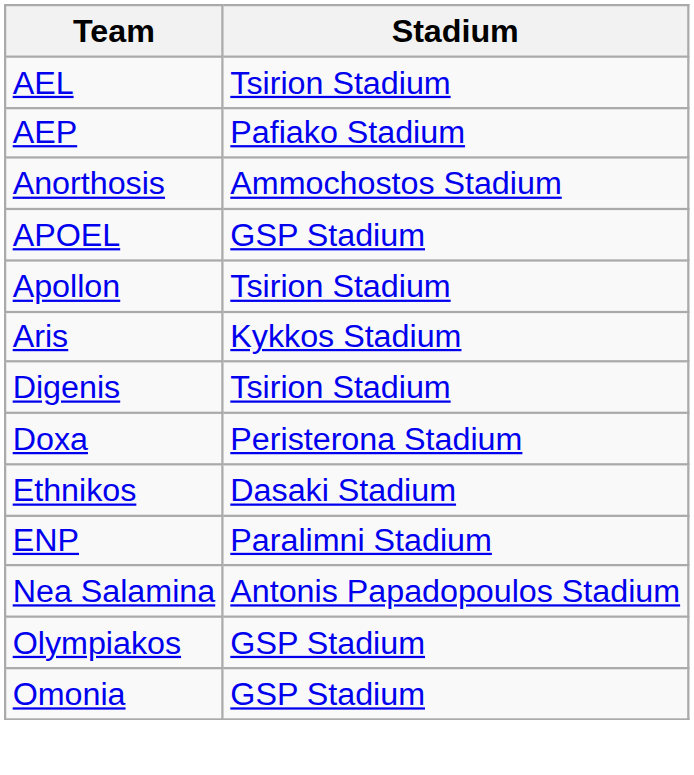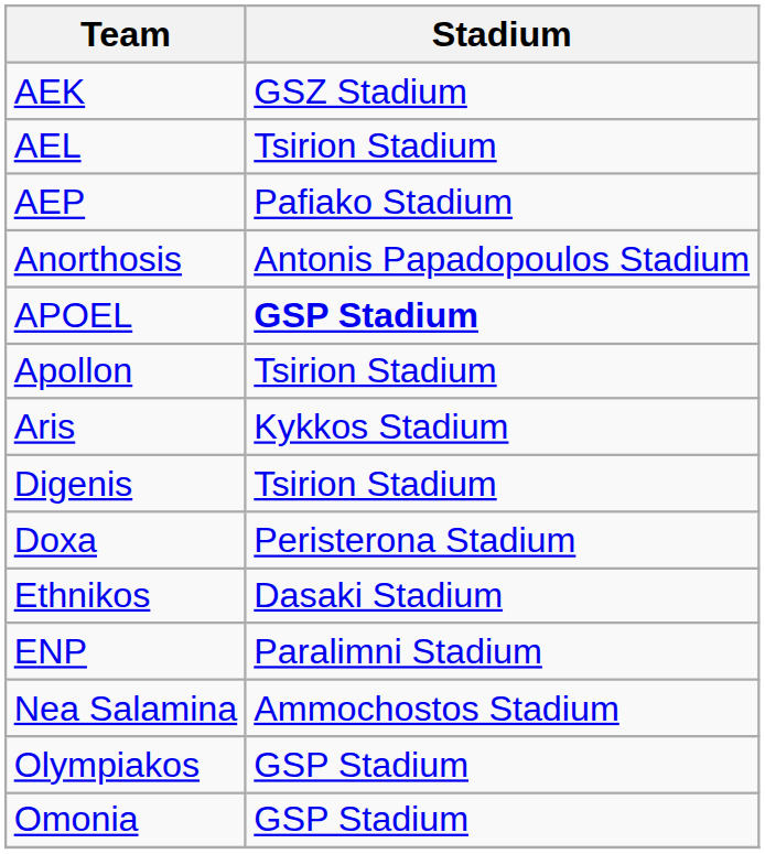+ row: AEK | GSZ Stadium
Anorthosis | Stadium: Ammochostos Stadium -> Antonis Papadopoulos Stadium
APOEL | Stadium: normal -> bold
Nea Salamina | Stadium: Antonis Papadopoulos Stadium -> Ammochostos Stadium
